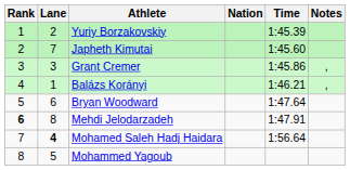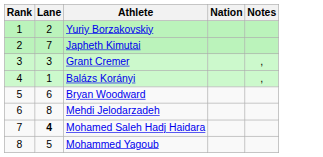- column: Time | 1:45.39 | 1:45.60 | 1:45.86 | 1:46.21 | 1:47.64 | 1:47.91 | 1:56.64
Mehdi Jelodarzadeh | Rank: bold -> normal
